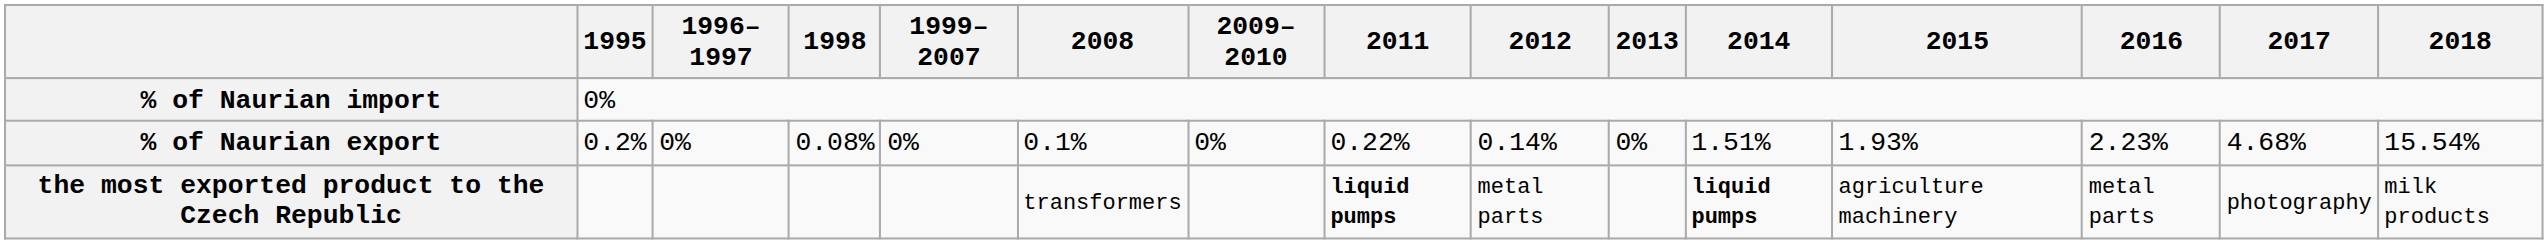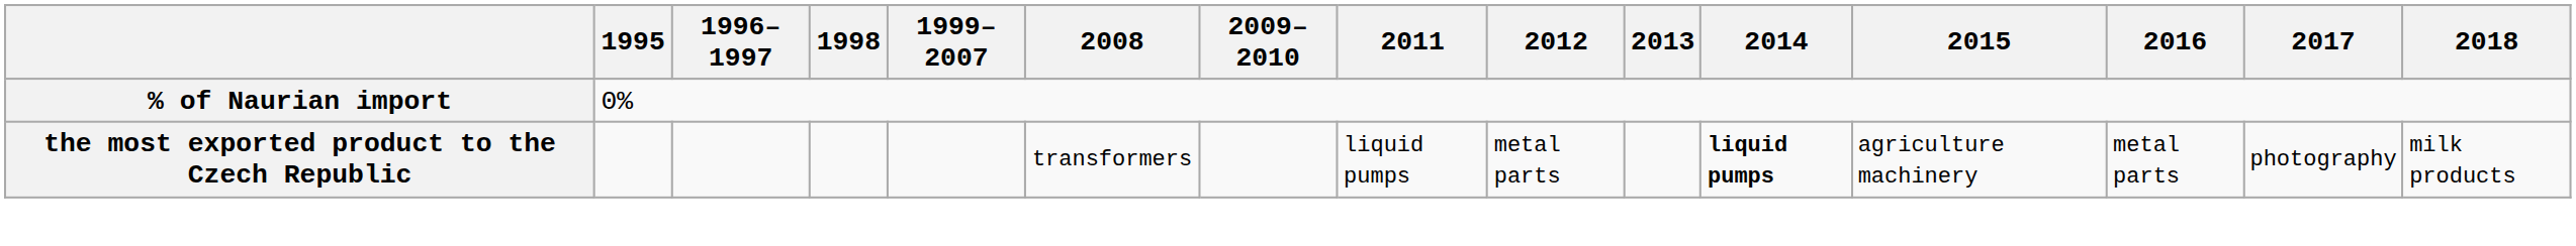- row: % of Naurian export | 0.2% | 0% | 0.08% | 0% | 0.1% | 0% | 0.22% | 0.14% | 0% | 1.51% | 1.93% | 2.23% | 4.68% | 15.54%
the most exported product to the Czech Republic | 2011: bold -> normal
